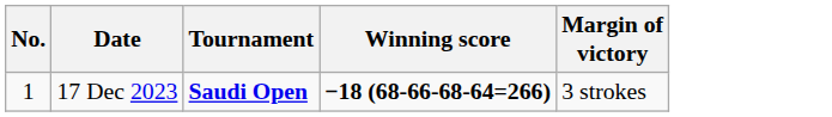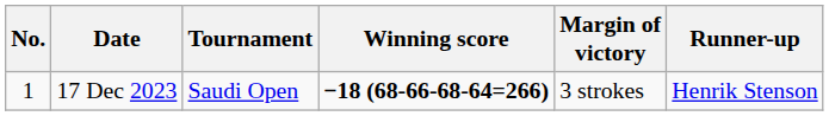+ column: Runner-up | Henrik Stenson
17 Dec 2023 | Tournament: bold -> normal
